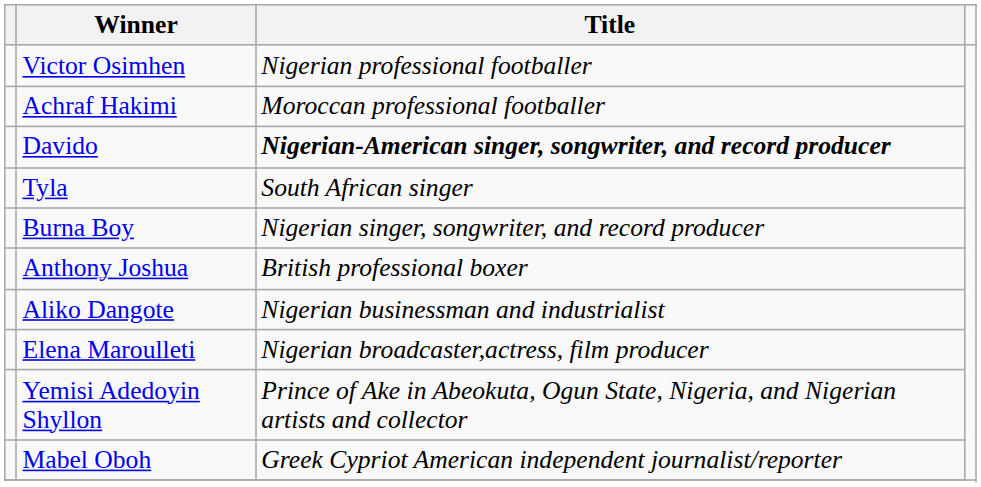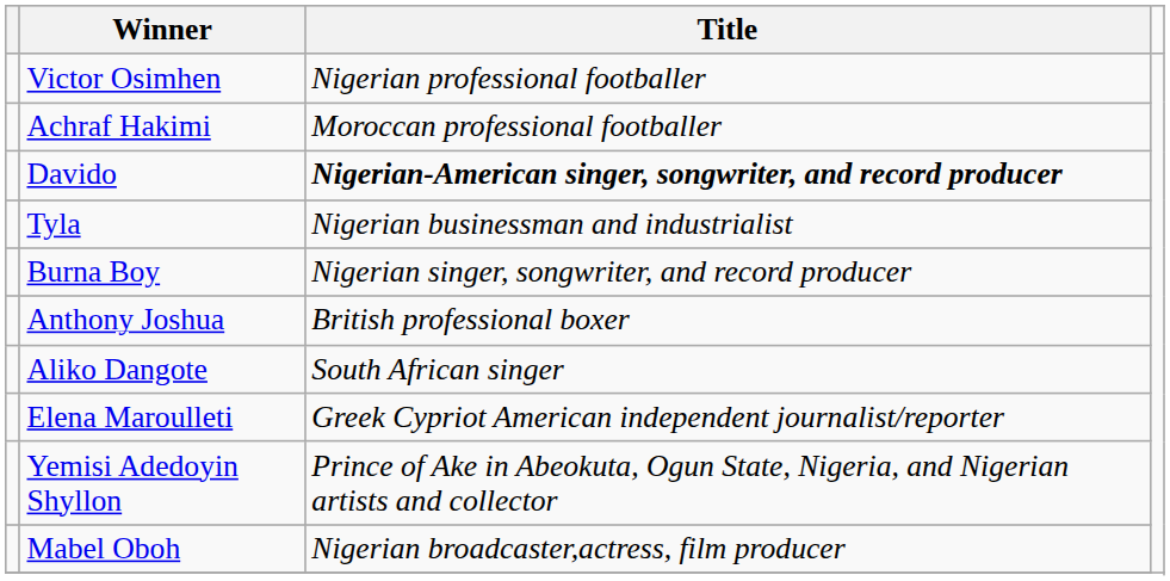Tyla | Title: South African singer -> Nigerian businessman and industrialist
Aliko Dangote | Title: Nigerian businessman and industrialist -> South African singer
Elena Maroulleti | Title: Nigerian broadcaster,actress, film producer -> Greek Cypriot American independent journalist/reporter
Mabel Oboh | Title: Greek Cypriot American independent journalist/reporter -> Nigerian broadcaster,actress, film producer
